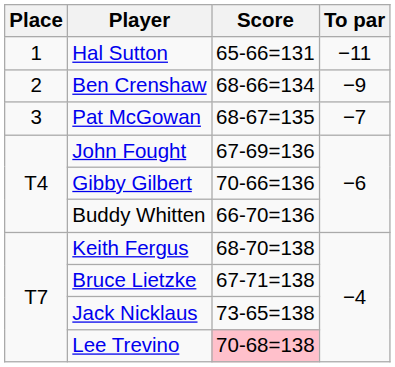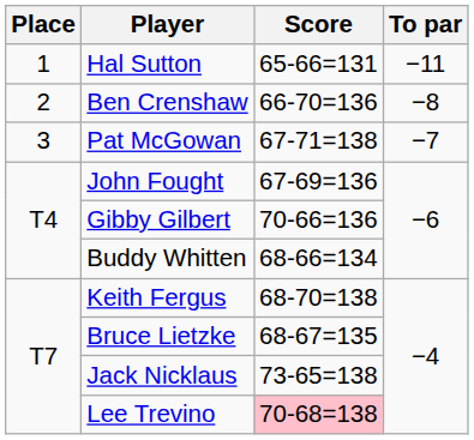Ben Crenshaw | Score: 68-66=134 -> 66-70=136
Ben Crenshaw | To par: −9 -> −8
Pat McGowan | Score: 68-67=135 -> 67-71=138
Buddy Whitten | Score: 66-70=136 -> 68-66=134
Bruce Lietzke | Score: 67-71=138 -> 68-67=135
